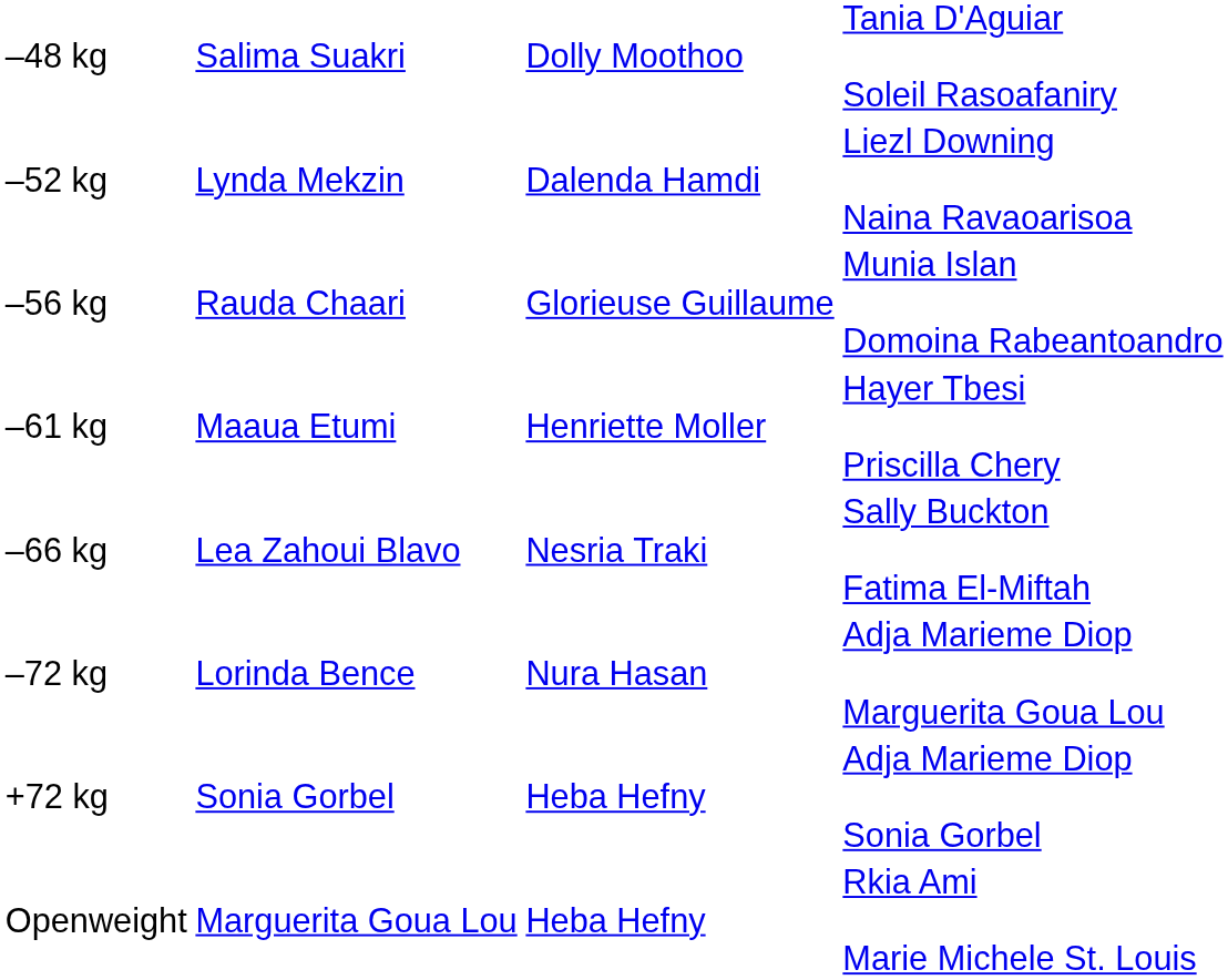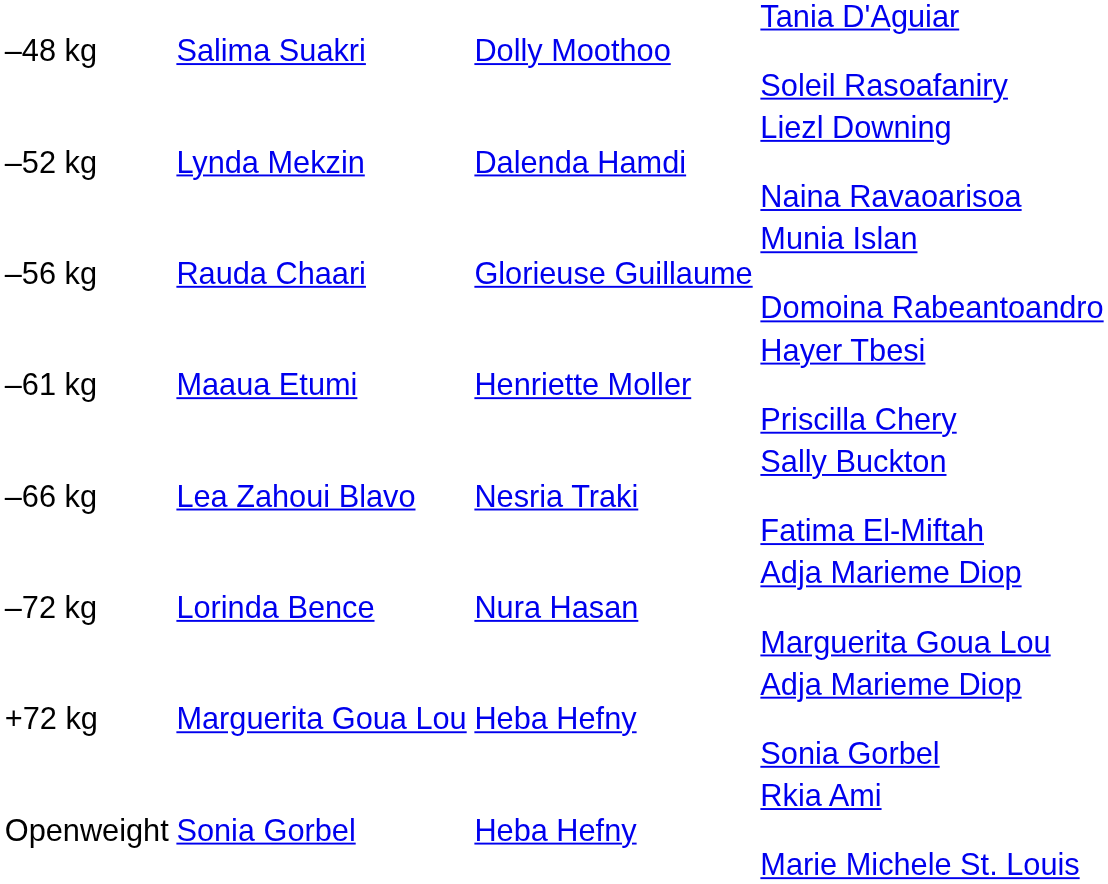+72 kg | column 2: Sonia Gorbel -> Marguerita Goua Lou
Openweight | column 2: Marguerita Goua Lou -> Sonia Gorbel
